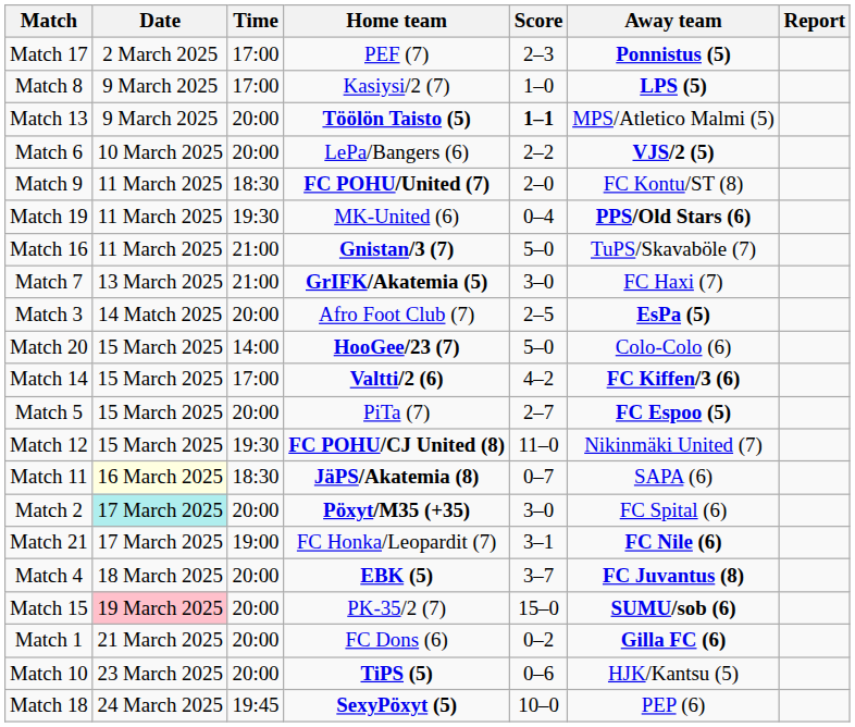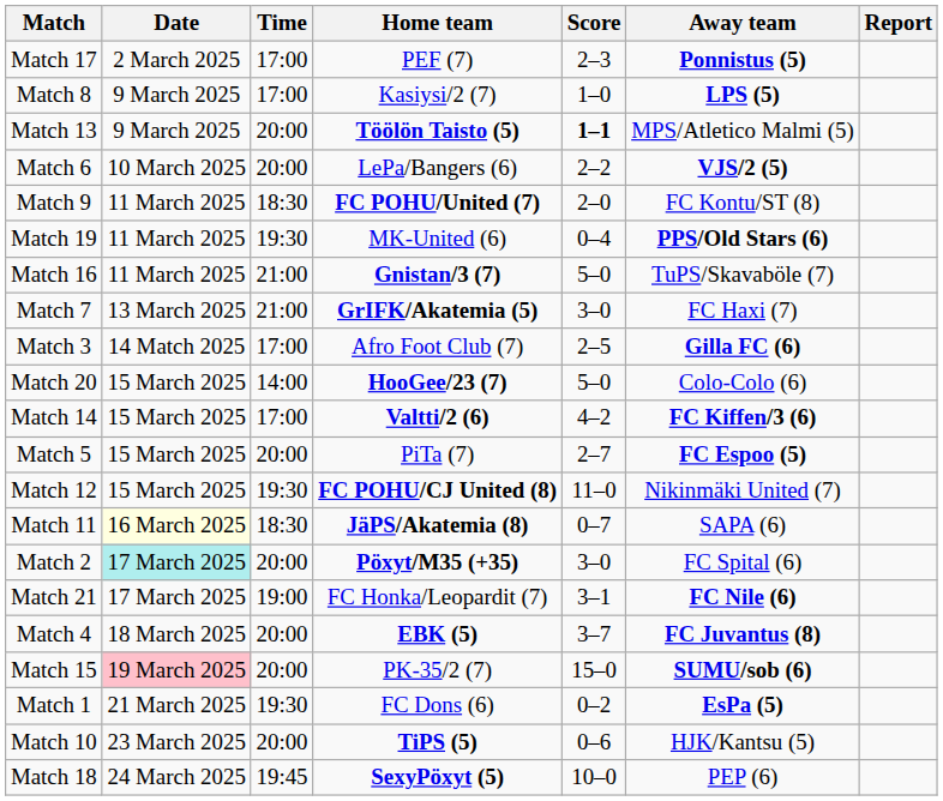Match 3 | Time: 20:00 -> 17:00
Match 3 | Away team: EsPa (5) -> Gilla FC (6)
Match 1 | Time: 20:00 -> 19:30
Match 1 | Away team: Gilla FC (6) -> EsPa (5)
